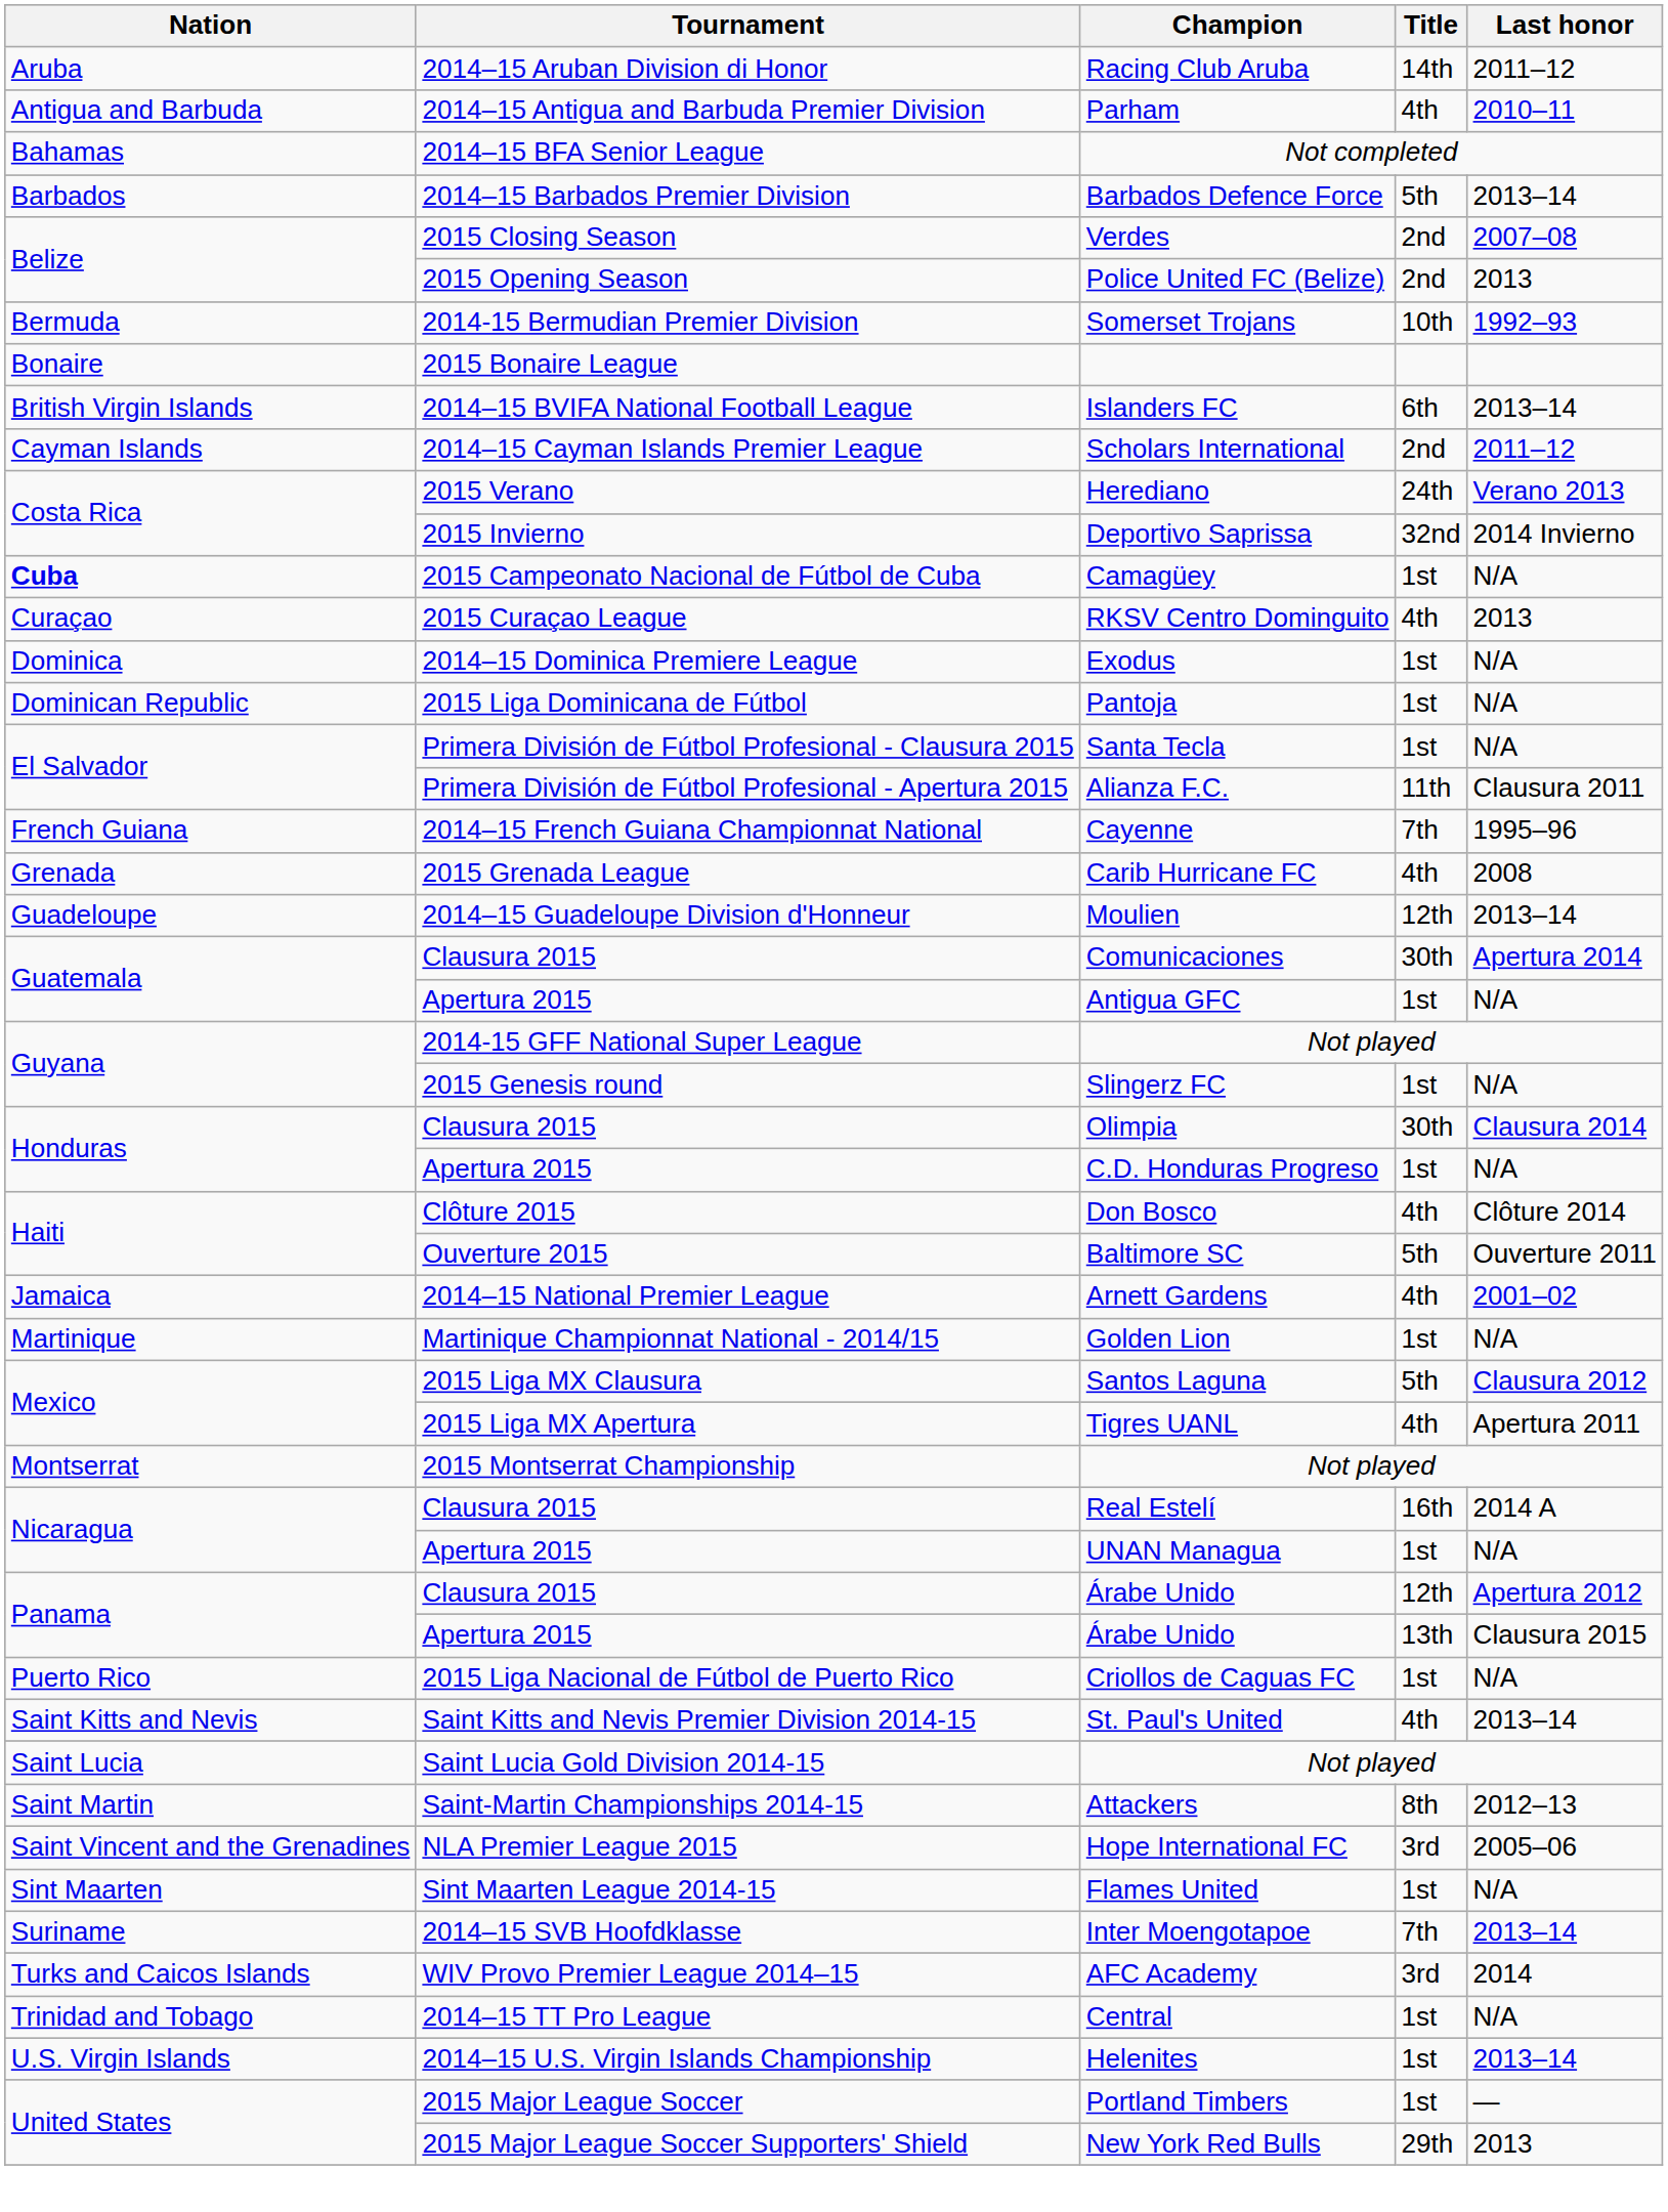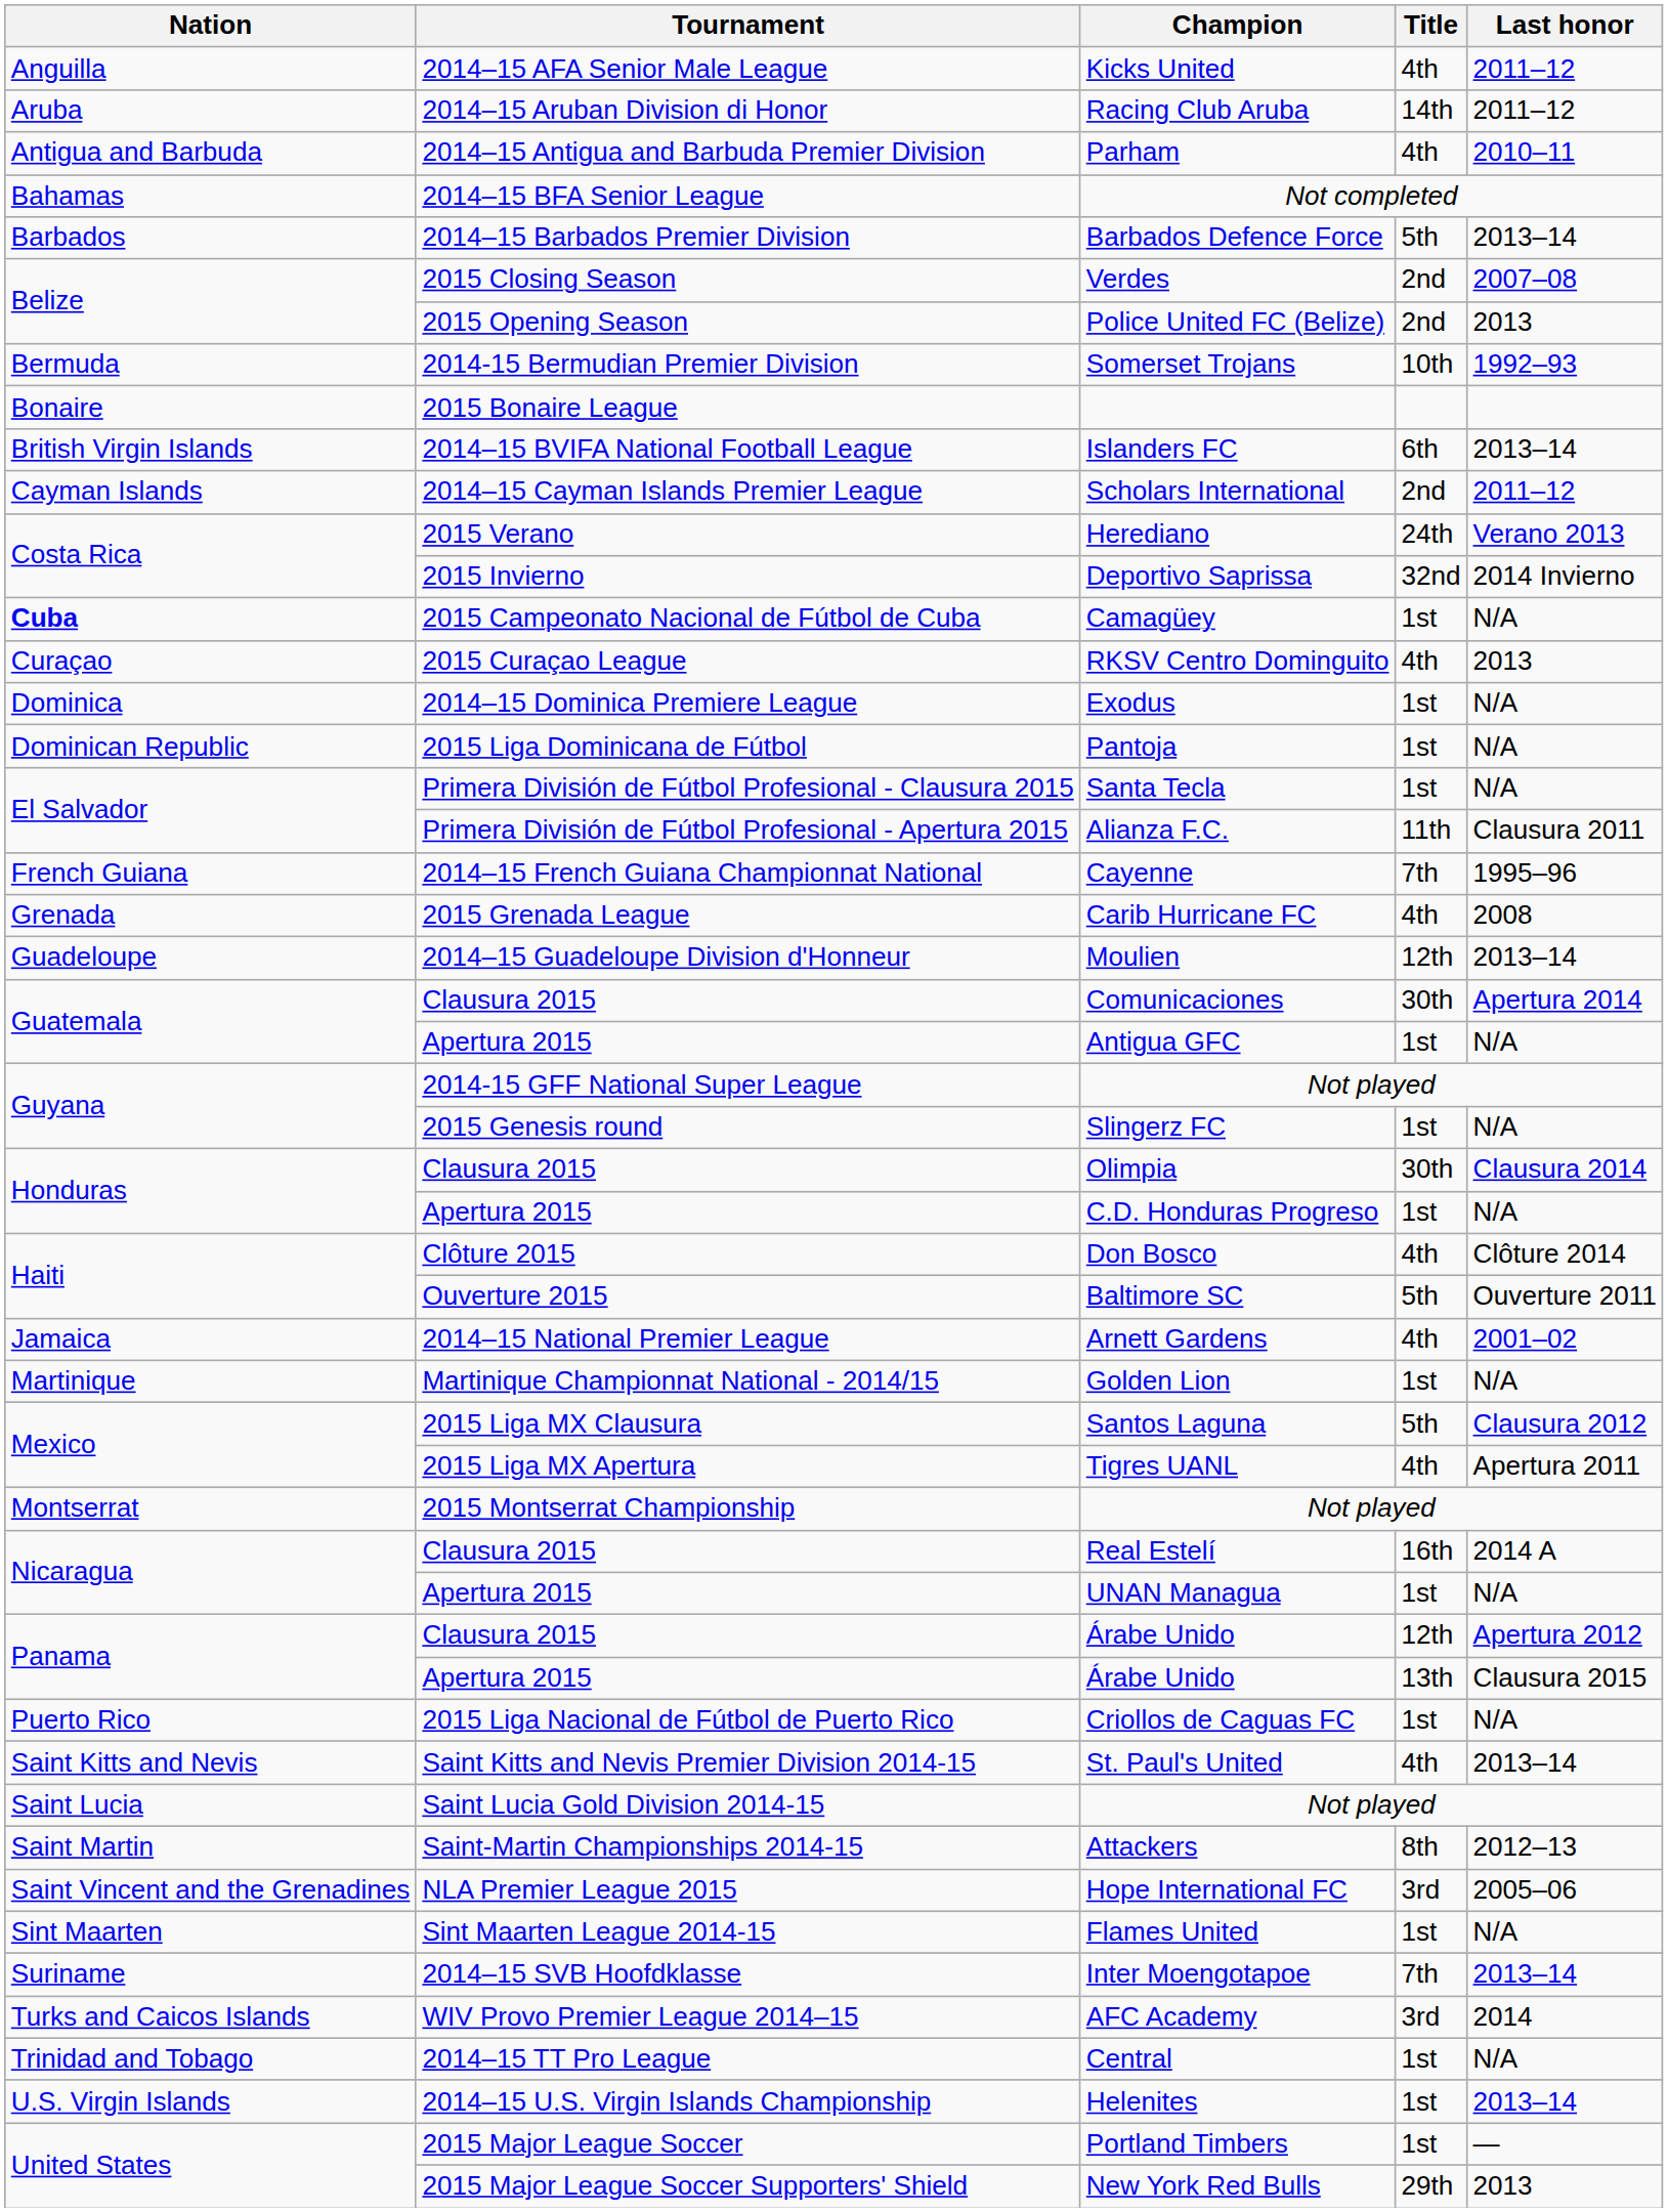+ row: Anguilla | 2014–15 AFA Senior Male League | Kicks United | 4th | 2011–12
